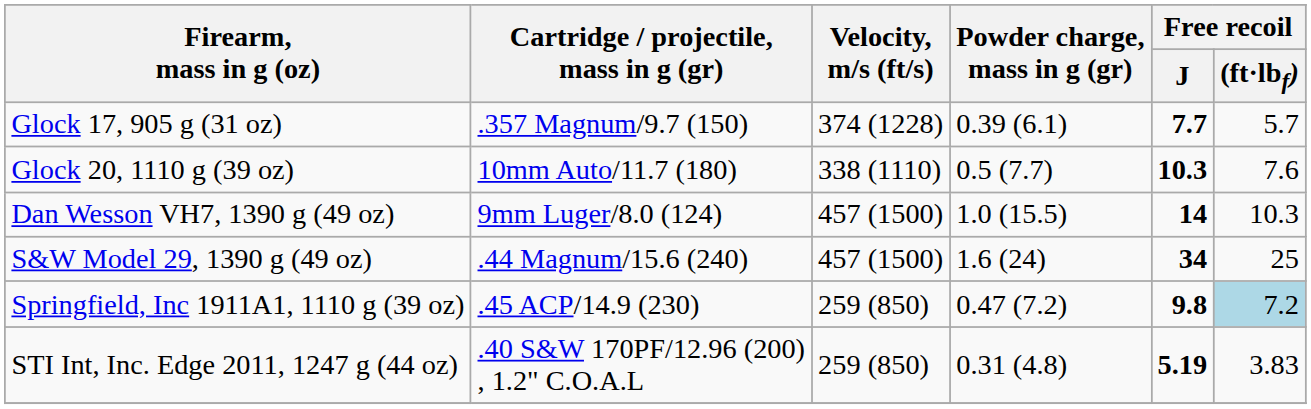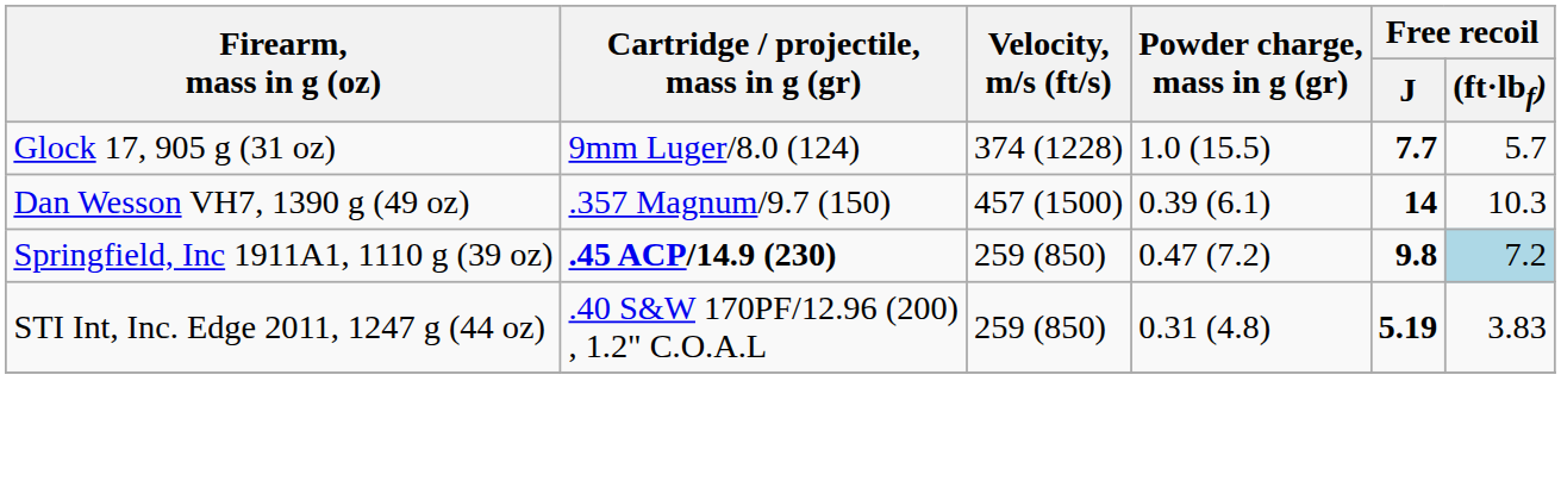Glock 17, 905 g (31 oz) | Cartridge / projectile, mass in g (gr): .357 Magnum/9.7 (150) -> 9mm Luger/8.0 (124)
Glock 17, 905 g (31 oz) | Powder charge, mass in g (gr): 0.39 (6.1) -> 1.0 (15.5)
- row: Glock 20, 1110 g (39 oz) | 10mm Auto/11.7 (180) | 338 (1110) | 0.5 (7.7) | 10.3 | 7.6
Dan Wesson VH7, 1390 g (49 oz) | Cartridge / projectile, mass in g (gr): 9mm Luger/8.0 (124) -> .357 Magnum/9.7 (150)
Dan Wesson VH7, 1390 g (49 oz) | Powder charge, mass in g (gr): 1.0 (15.5) -> 0.39 (6.1)
- row: S&W Model 29, 1390 g (49 oz) | .44 Magnum/15.6 (240) | 457 (1500) | 1.6 (24) | 34 | 25
Springfield, Inc 1911A1, 1110 g (39 oz) | Cartridge / projectile, mass in g (gr): normal -> bold
